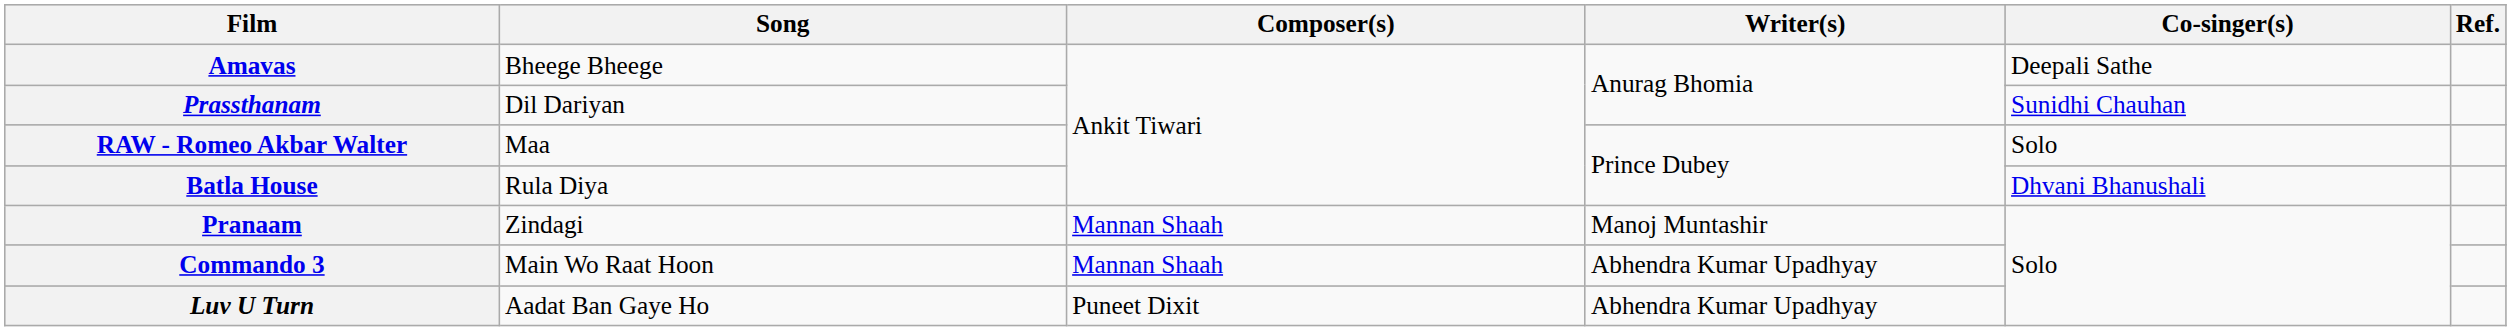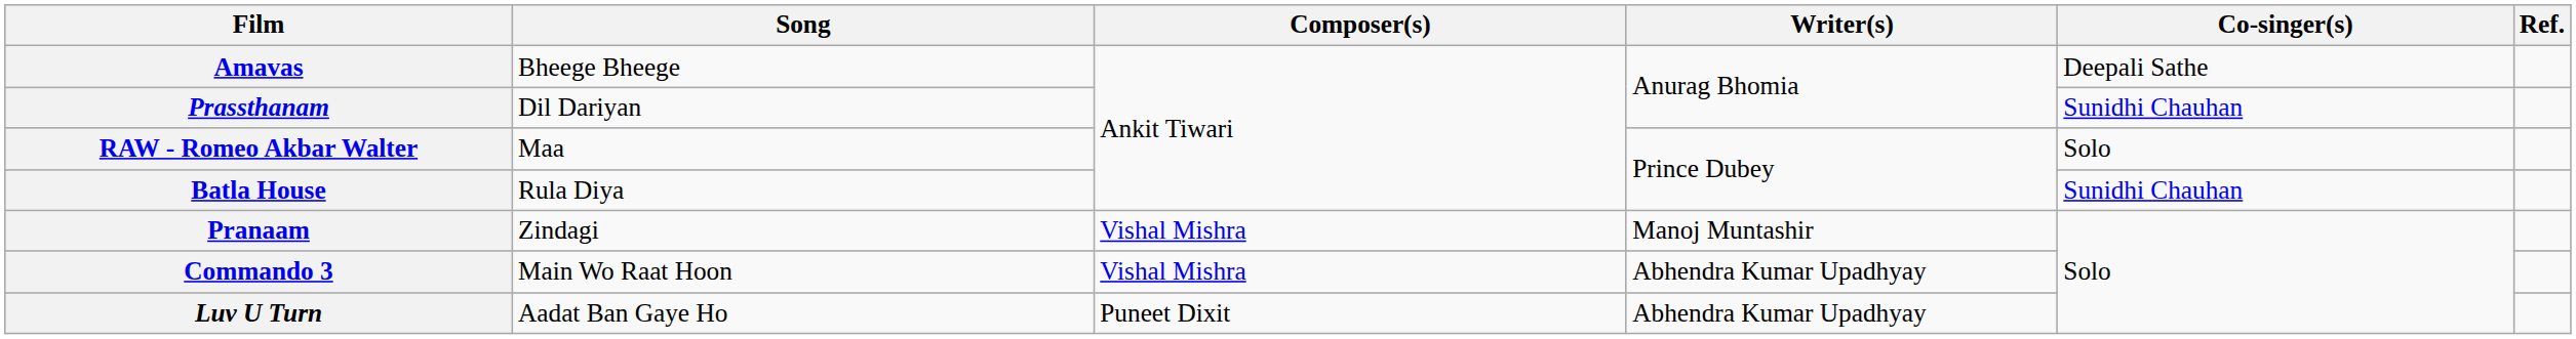Batla House | Co-singer(s): Dhvani Bhanushali -> Sunidhi Chauhan
Pranaam | Composer(s): Mannan Shaah -> Vishal Mishra
Commando 3 | Composer(s): Mannan Shaah -> Vishal Mishra
